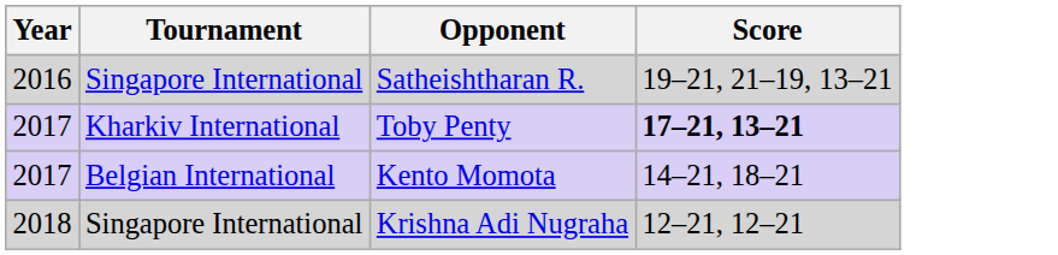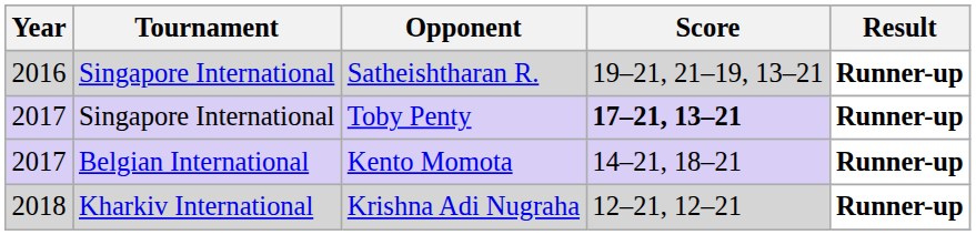+ column: Result | Runner-up | Runner-up | Runner-up | Runner-up
Toby Penty | Tournament: Kharkiv International -> Singapore International
Krishna Adi Nugraha | Tournament: Singapore International -> Kharkiv International
